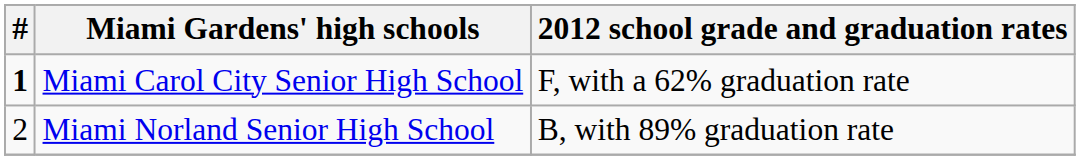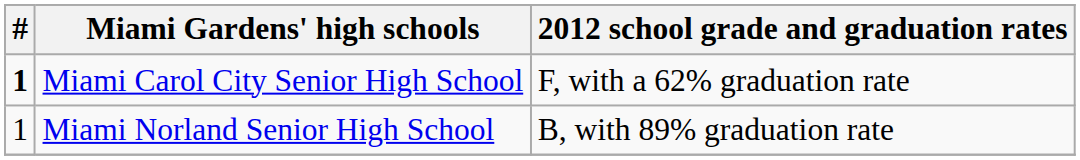Miami Norland Senior High School | #: 2 -> 1
